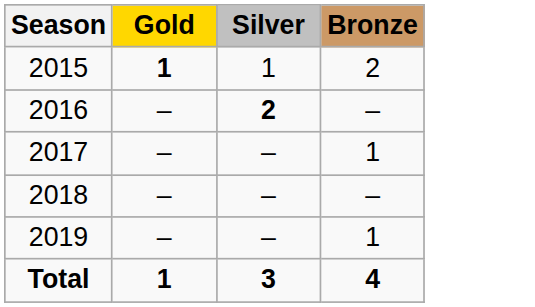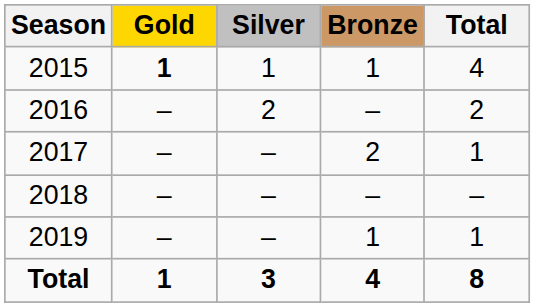+ column: Total | 4 | 2 | 1 | – | 1 | 8
2015 | Bronze: 2 -> 1
2016 | Silver: bold -> normal
2017 | Bronze: 1 -> 2
